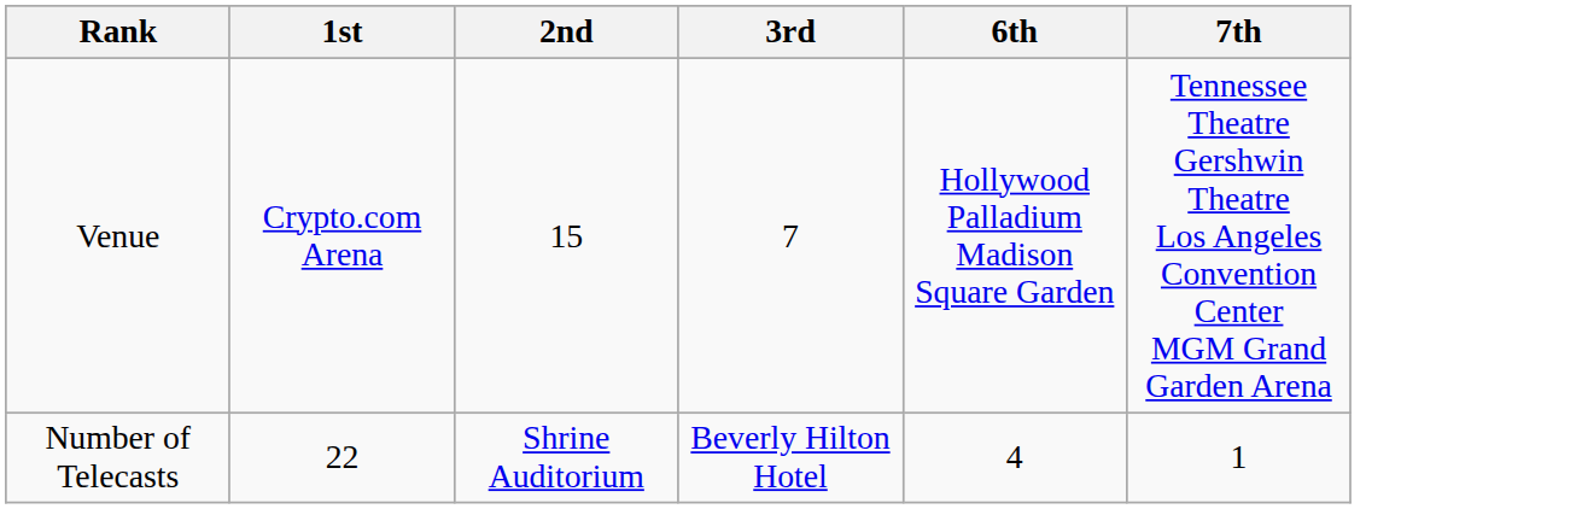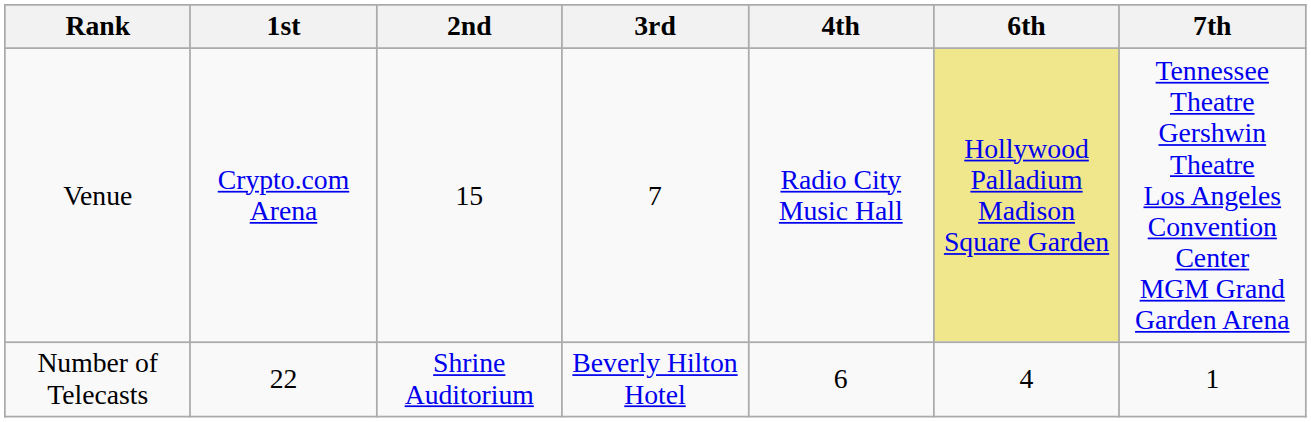+ column: 4th | Radio City Music Hall | 6
Venue | 6th: no background -> khaki background
